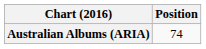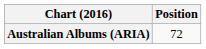Australian Albums (ARIA) | Position: 74 -> 72
